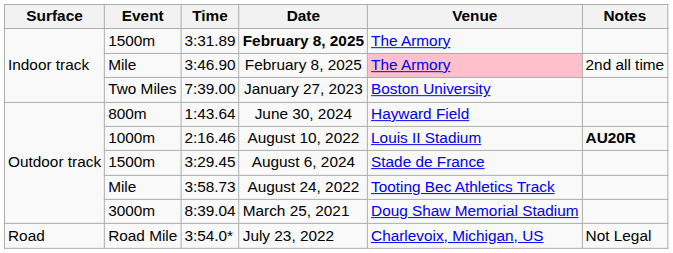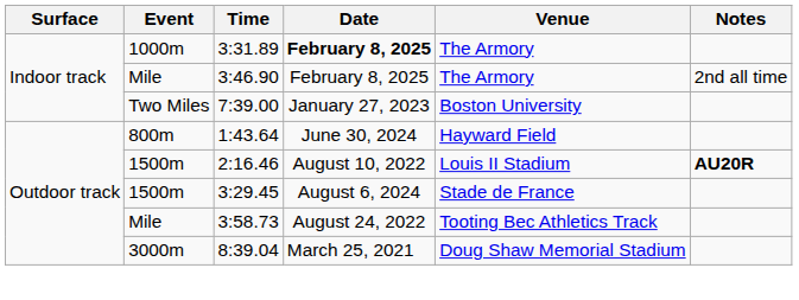3:31.89 | Event: 1500m -> 1000m
3:46.90 | Venue: pink background -> no background
2:16.46 | Event: 1000m -> 1500m
- row: Road | Road Mile | 3:54.0* | July 23, 2022 | Charlevoix, Michigan, US | Not Legal
